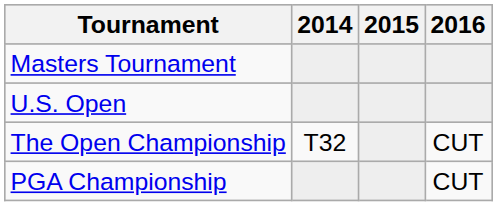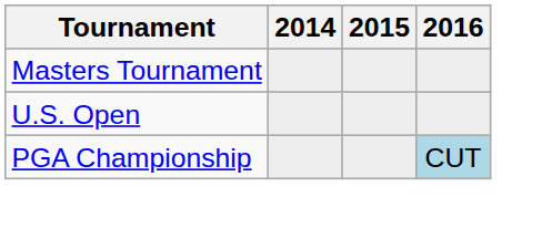- row: The Open Championship | T32 | CUT
PGA Championship | 2016: no background -> lightblue background
